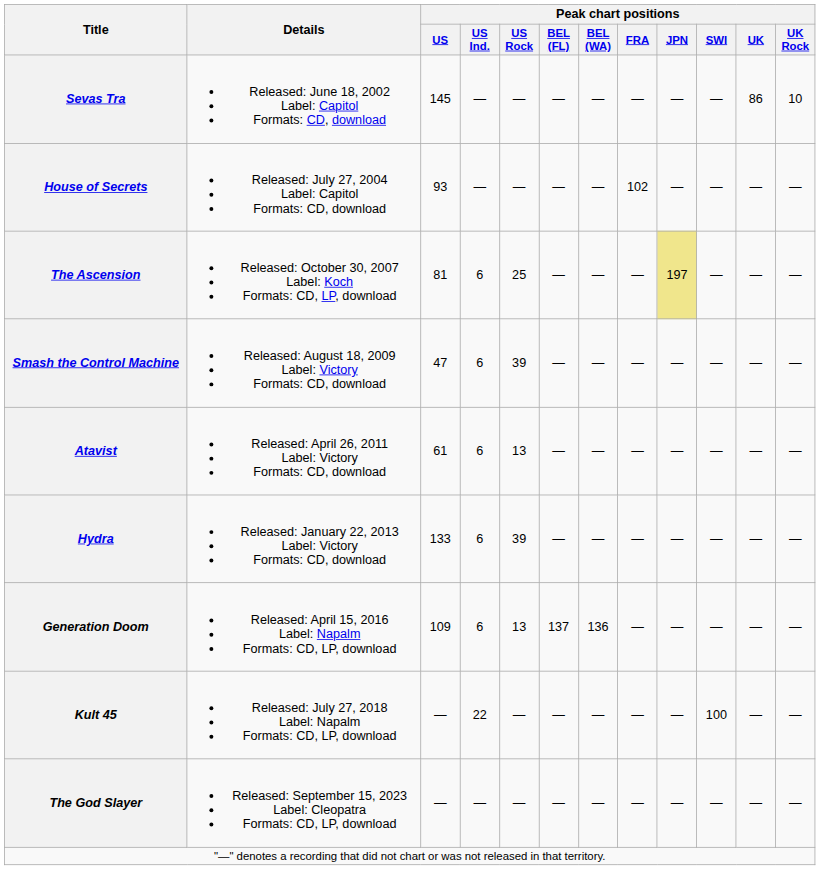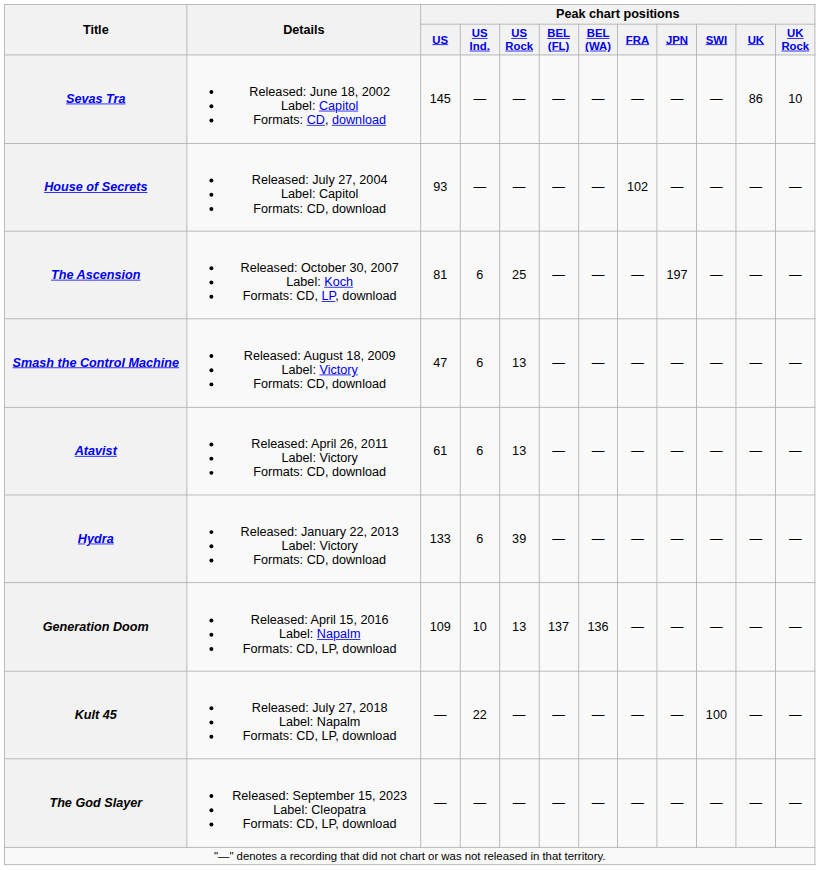The Ascension | Peak chart positions / JPN: khaki background -> no background
Smash the Control Machine | Peak chart positions / US Rock: 39 -> 13
Generation Doom | Peak chart positions / US Ind.: 6 -> 10
